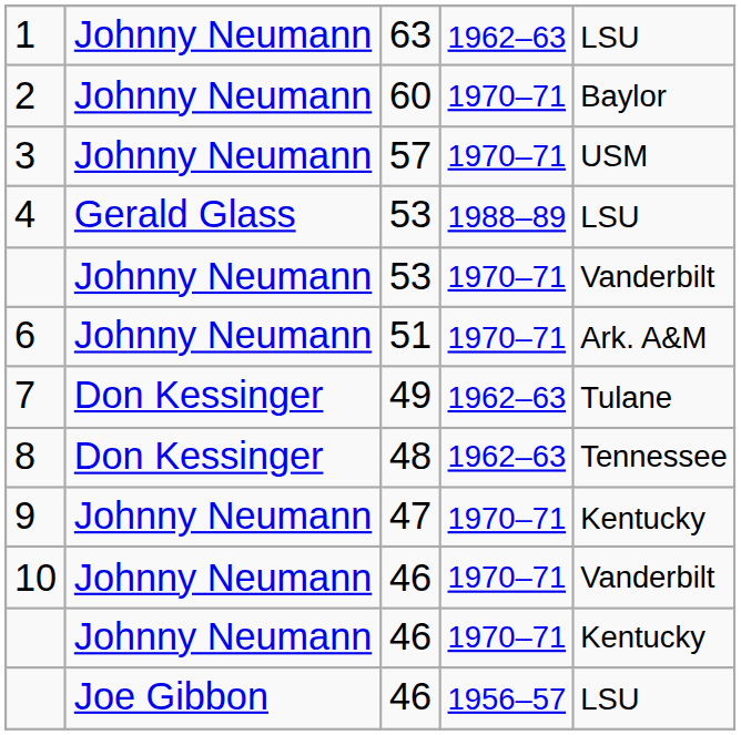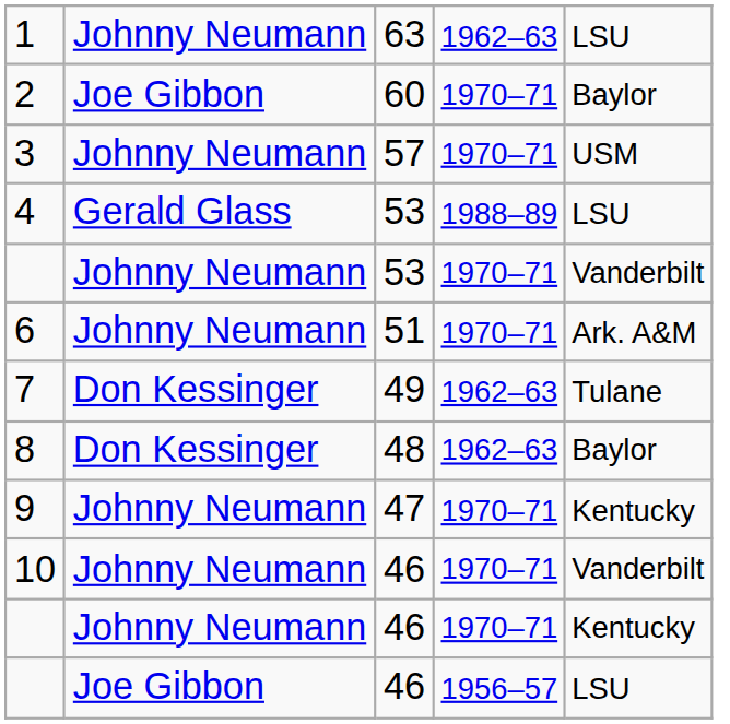2 | column 2: Johnny Neumann -> Joe Gibbon
8 | column 5: Tennessee -> Baylor
